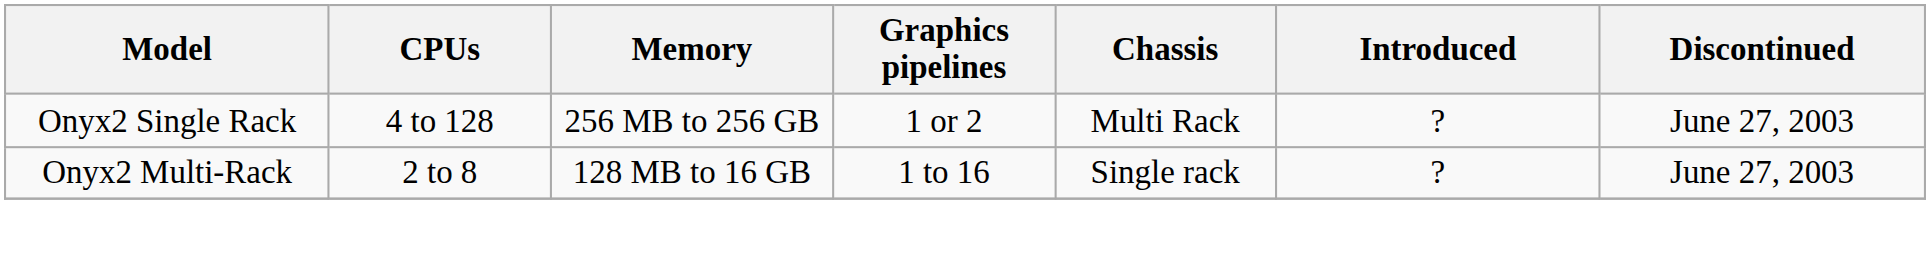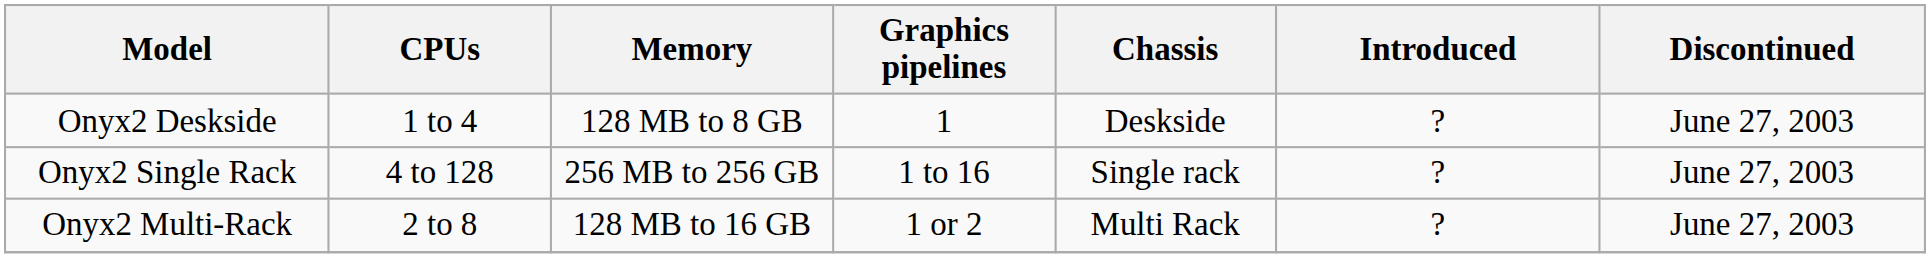+ row: Onyx2 Deskside | 1 to 4 | 128 MB to 8 GB | 1 | Deskside | ? | June 27, 2003
Onyx2 Single Rack | Graphics pipelines: 1 or 2 -> 1 to 16
Onyx2 Single Rack | Chassis: Multi Rack -> Single rack
Onyx2 Multi-Rack | Graphics pipelines: 1 to 16 -> 1 or 2
Onyx2 Multi-Rack | Chassis: Single rack -> Multi Rack
